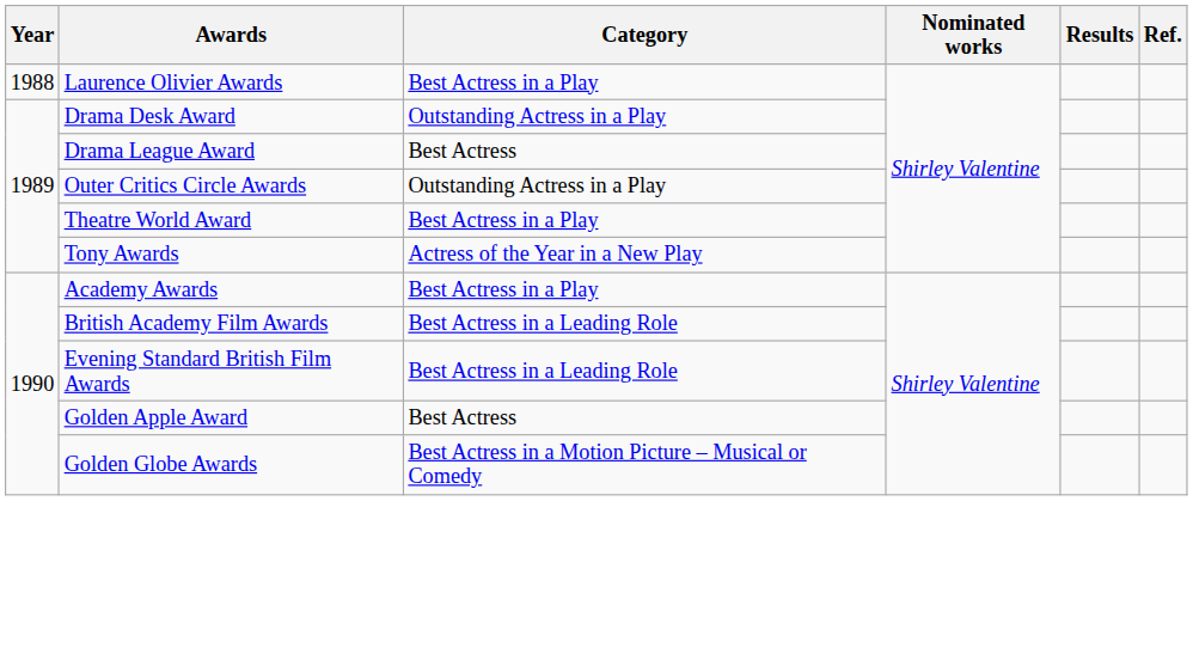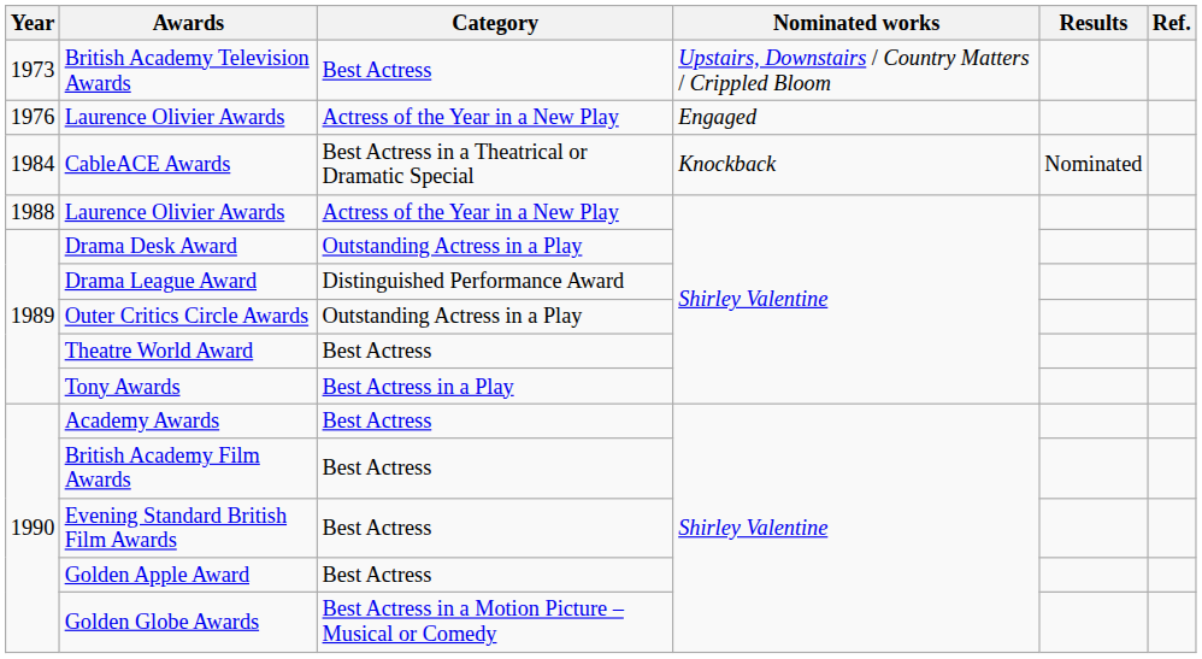+ row: 1973 | British Academy Television Awards | Best Actress | Upstairs, Downstairs / Country Matters / Crippled Bloom
+ row: 1976 | Laurence Olivier Awards | Actress of the Year in a New Play | Engaged
+ row: 1984 | CableACE Awards | Best Actress in a Theatrical or Dramatic Special | Knockback | Nominated
1988 / Laurence Olivier Awards | Category: Best Actress in a Play -> Actress of the Year in a New Play
Drama League Award | Category: Best Actress -> Distinguished Performance Award
Theatre World Award | Category: Best Actress in a Play -> Best Actress
Tony Awards | Category: Actress of the Year in a New Play -> Best Actress in a Play
Academy Awards | Category: Best Actress in a Play -> Best Actress
British Academy Film Awards | Category: Best Actress in a Leading Role -> Best Actress
Evening Standard British Film Awards | Category: Best Actress in a Leading Role -> Best Actress
